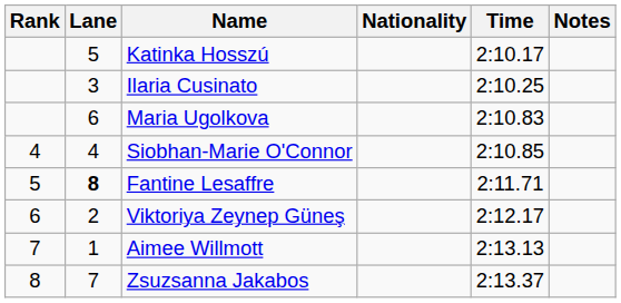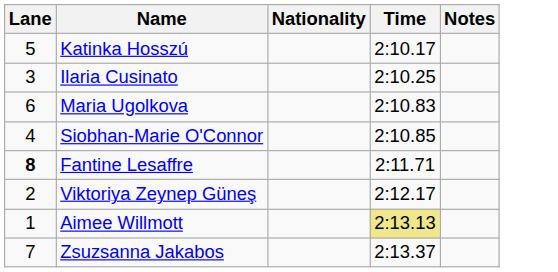- column: Rank | 4 | 5 | 6 | 7 | 8
Aimee Willmott | Time: no background -> khaki background
